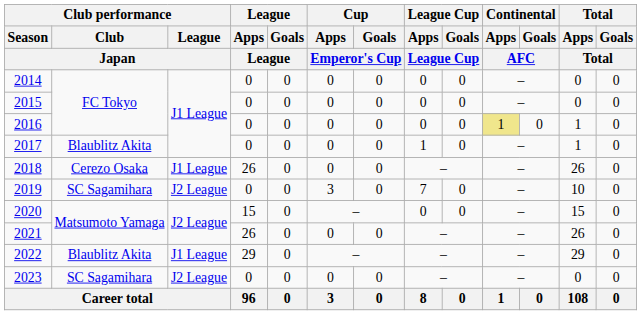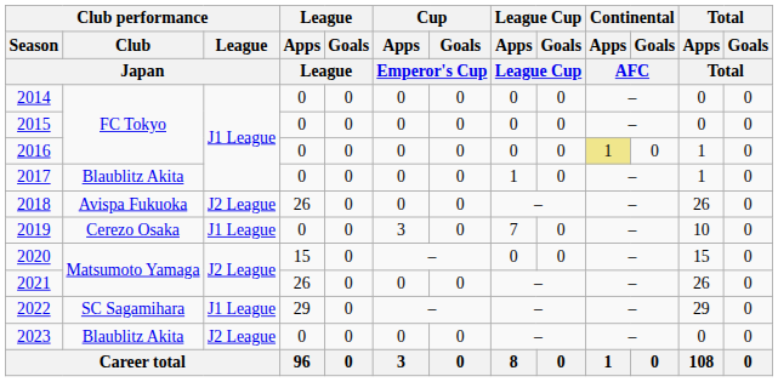2018 | Club performance / Club / Japan: Cerezo Osaka -> Avispa Fukuoka
2018 | Club performance / League / Japan: J1 League -> J2 League
2019 | Club performance / Club / Japan: SC Sagamihara -> Cerezo Osaka
2019 | Club performance / League / Japan: J2 League -> J1 League
2022 | Club performance / Club / Japan: Blaublitz Akita -> SC Sagamihara
2023 | Club performance / Club / Japan: SC Sagamihara -> Blaublitz Akita
